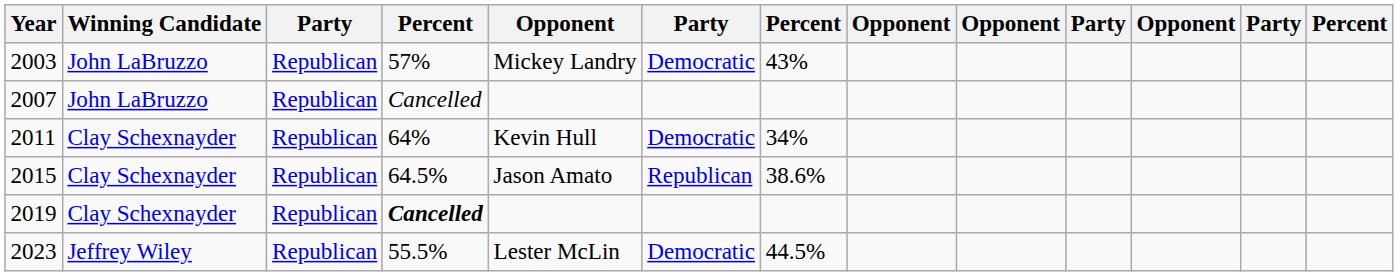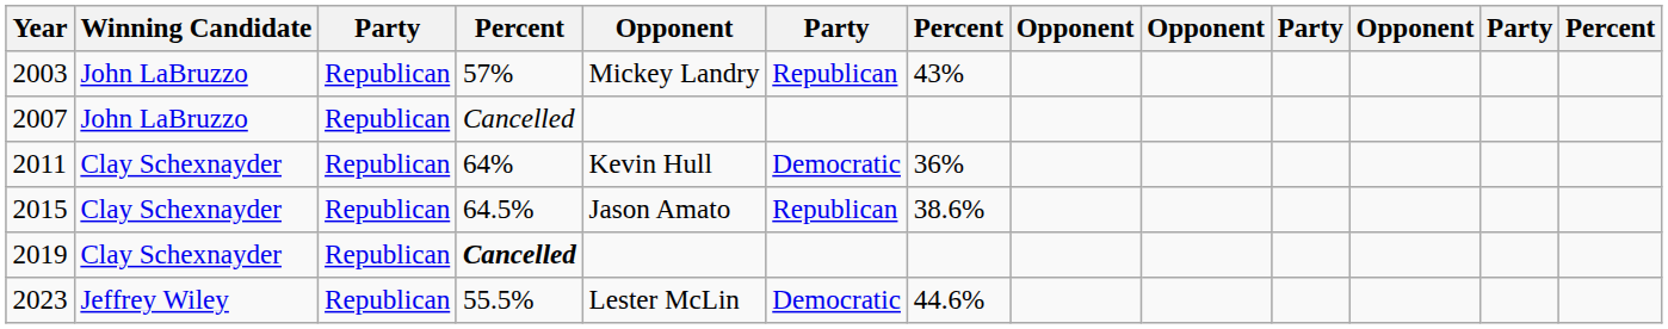2003 | column 6: Democratic -> Republican
2011 | column 7: 34% -> 36%
2023 | column 7: 44.5% -> 44.6%
